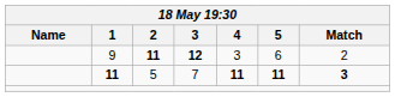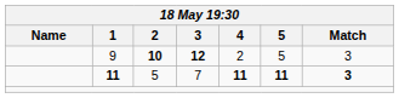9 | 2: 11 -> 10
9 | 4: 3 -> 2
9 | 5: 6 -> 5
9 | Match: 2 -> 3
